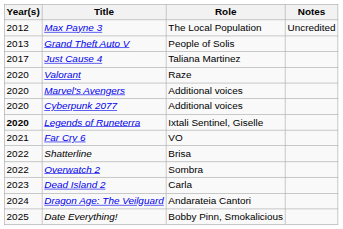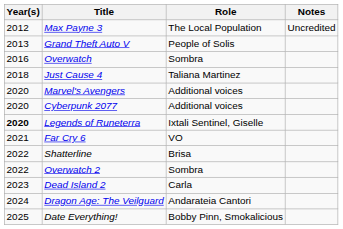+ row: 2016 | Overwatch | Sombra
Just Cause 4 | Year(s): 2017 -> 2018
- row: 2020 | Valorant | Raze
